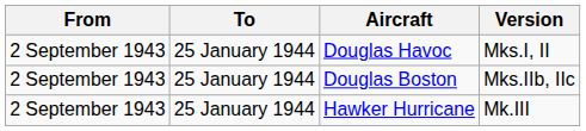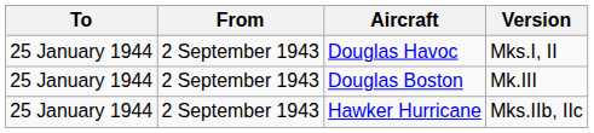columns swapped: From <-> To
Douglas Boston | Version: Mks.IIb, IIc -> Mk.III
Hawker Hurricane | Version: Mk.III -> Mks.IIb, IIc
